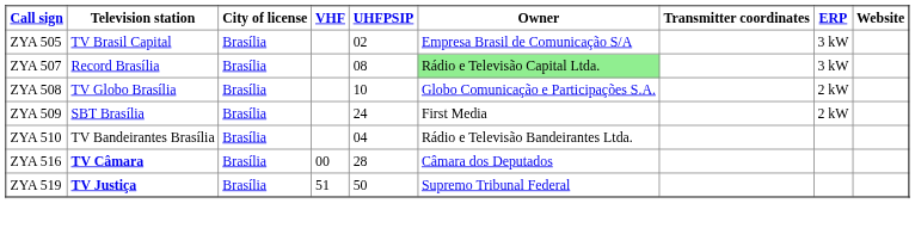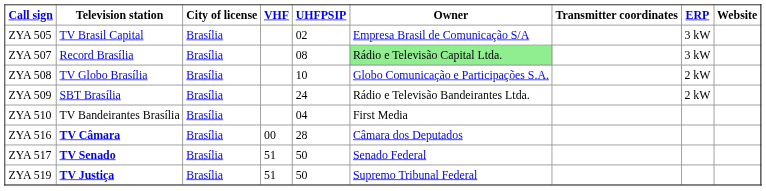ZYA 509 | Owner: First Media -> Rádio e Televisão Bandeirantes Ltda.
ZYA 510 | Owner: Rádio e Televisão Bandeirantes Ltda. -> First Media
+ row: ZYA 517 | TV Senado | Brasília | 51 | 50 | Senado Federal
